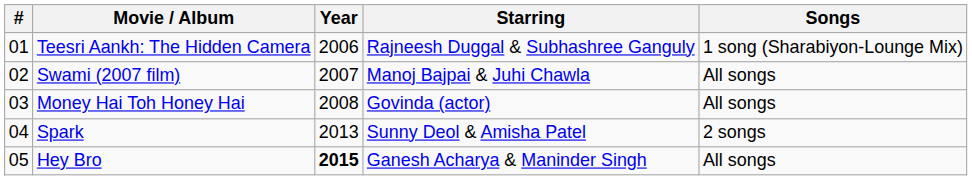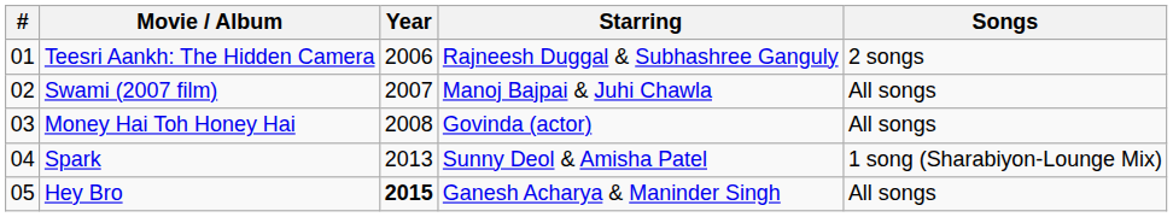Teesri Aankh: The Hidden Camera | Songs: 1 song (Sharabiyon-Lounge Mix) -> 2 songs
Spark | Songs: 2 songs -> 1 song (Sharabiyon-Lounge Mix)
